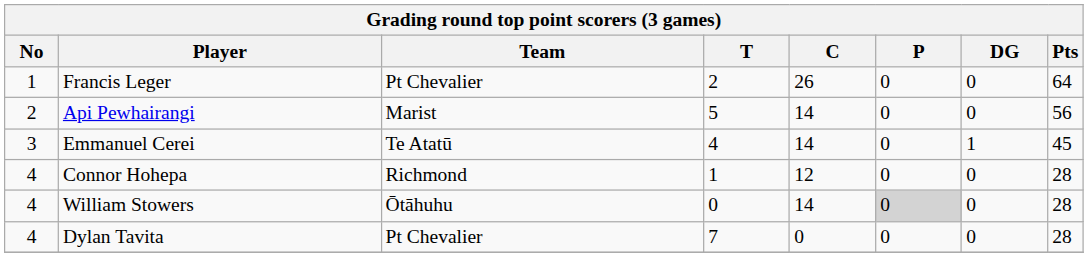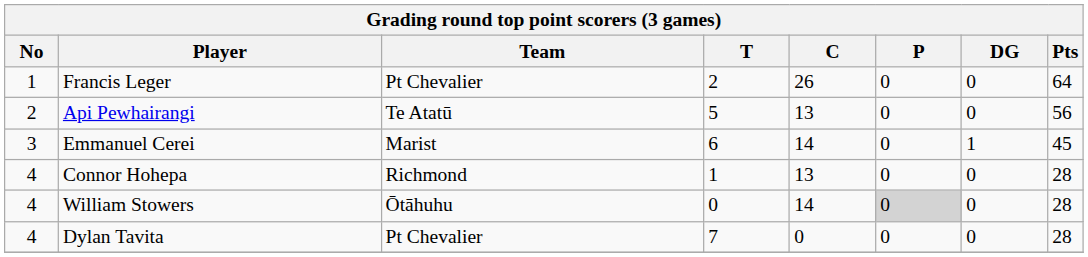Api Pewhairangi | Team: Marist -> Te Atatū
Api Pewhairangi | C: 14 -> 13
Emmanuel Cerei | Team: Te Atatū -> Marist
Emmanuel Cerei | T: 4 -> 6
Connor Hohepa | C: 12 -> 13
